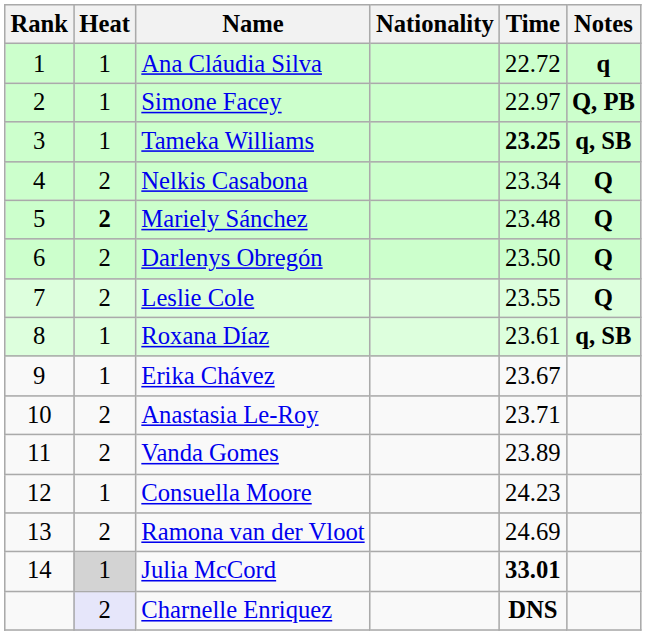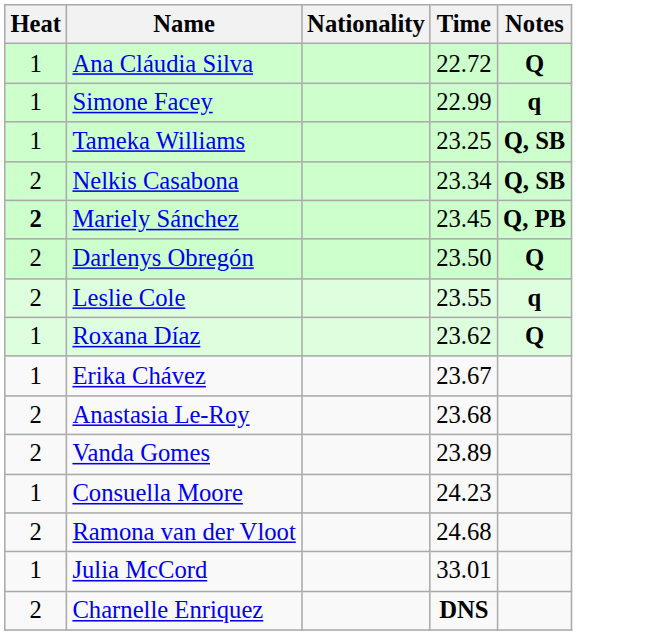- column: Rank | 1 | 2 | 3 | 4 | 5 | 6 | 7 | 8 | 9 | 10 | 11 | 12 | 13 | 14
Ana Cláudia Silva | Notes: q -> Q
Simone Facey | Time: 22.97 -> 22.99
Simone Facey | Notes: Q, PB -> q
Tameka Williams | Time: bold -> normal
Tameka Williams | Notes: q, SB -> Q, SB
Nelkis Casabona | Notes: Q -> Q, SB
Mariely Sánchez | Time: 23.48 -> 23.45
Mariely Sánchez | Notes: Q -> Q, PB
Leslie Cole | Notes: Q -> q
Roxana Díaz | Time: 23.61 -> 23.62
Roxana Díaz | Notes: q, SB -> Q
Anastasia Le-Roy | Time: 23.71 -> 23.68
Ramona van der Vloot | Time: 24.69 -> 24.68
Julia McCord | Heat: lightgrey background -> no background
Julia McCord | Time: bold -> normal
Charnelle Enriquez | Heat: lavender background -> no background
